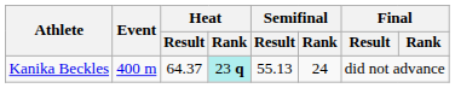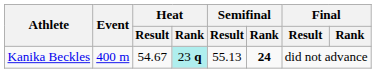Kanika Beckles | Heat / Result: 64.37 -> 54.67
Kanika Beckles | Semifinal / Rank: normal -> bold
